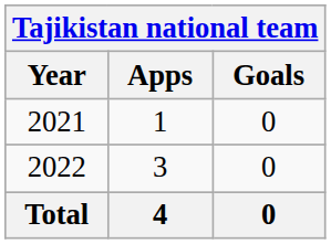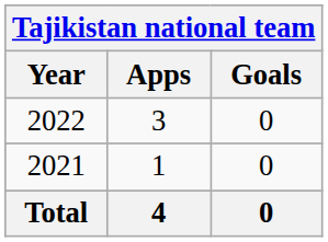rows swapped: 2021 <-> 2022
